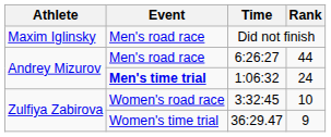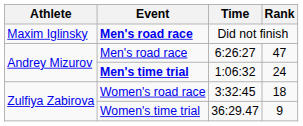Did not finish | Event: normal -> bold
6:26:27 | Rank: 44 -> 47
3:32:45 | Rank: 10 -> 18
